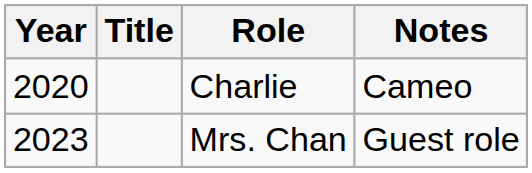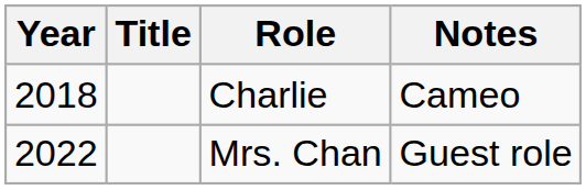Charlie | Year: 2020 -> 2018
Mrs. Chan | Year: 2023 -> 2022
